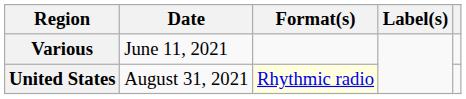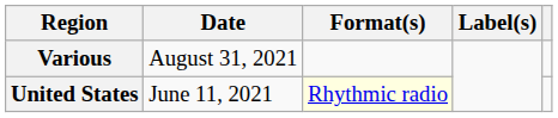Various | Date: June 11, 2021 -> August 31, 2021
United States | Date: August 31, 2021 -> June 11, 2021
